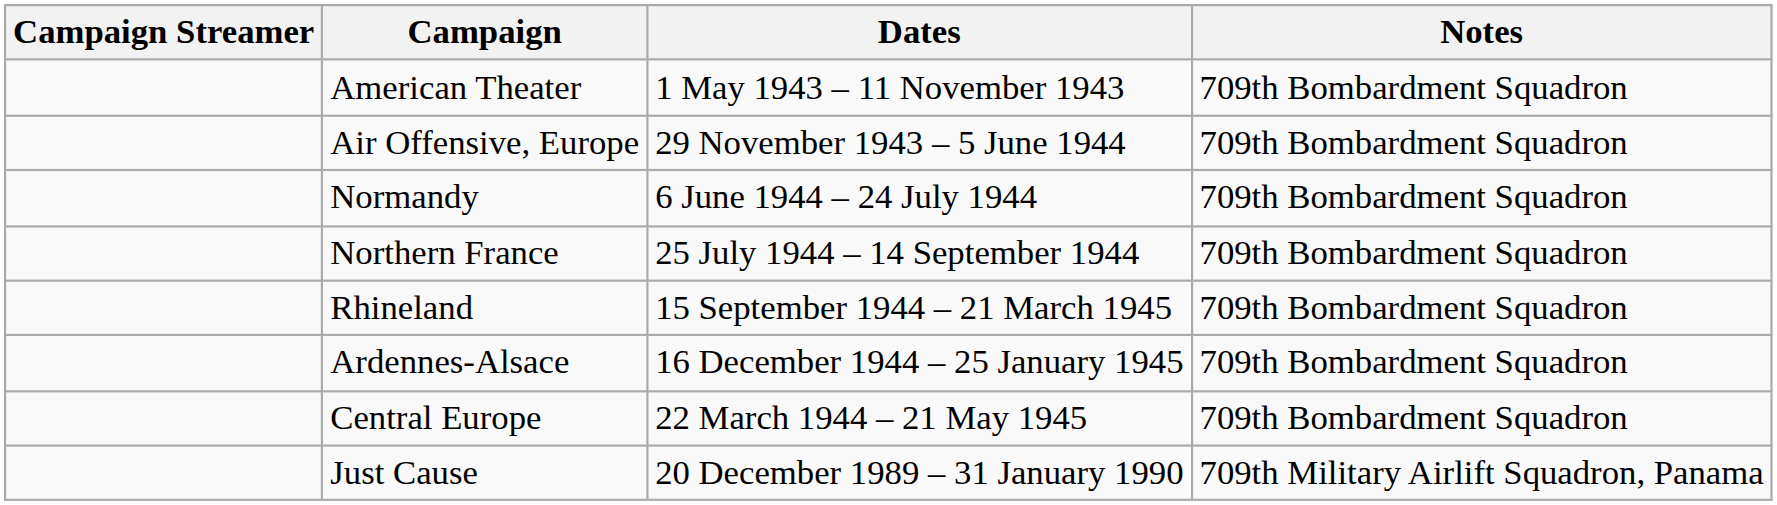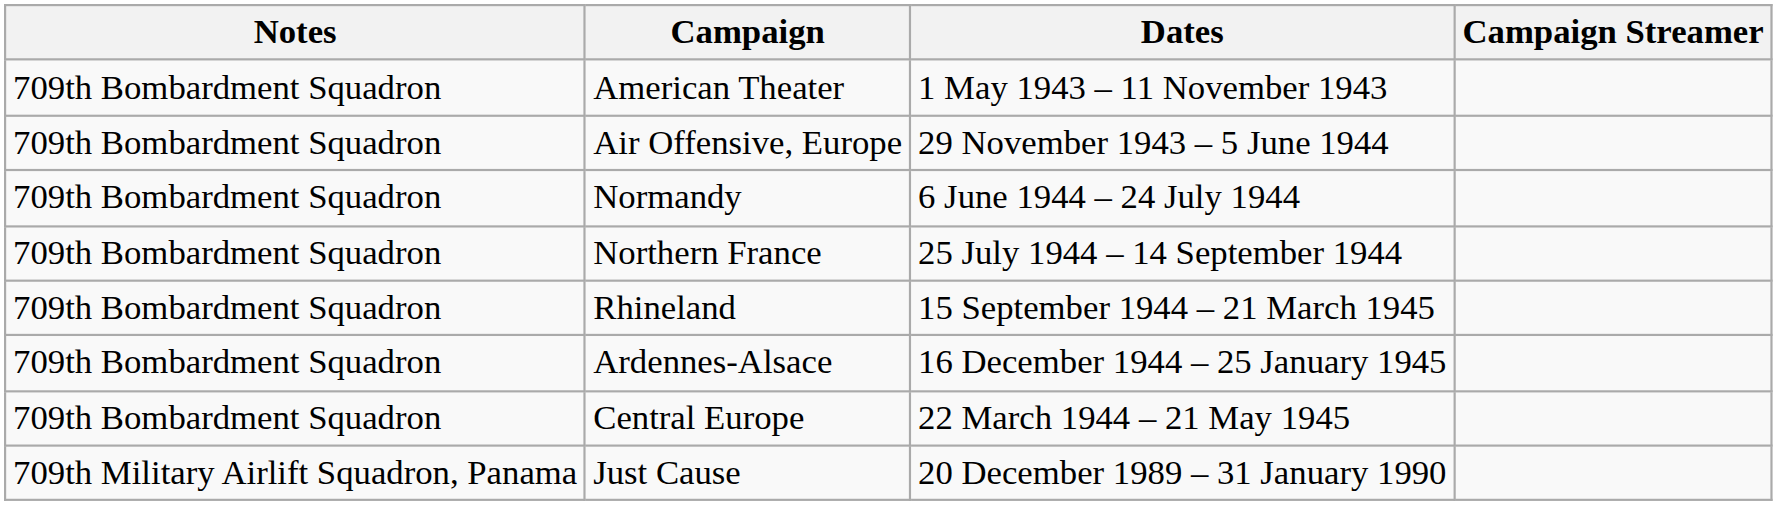columns swapped: Campaign Streamer <-> Notes
